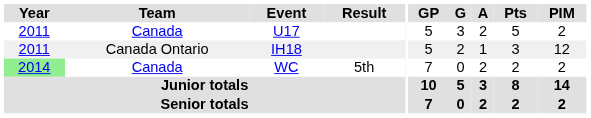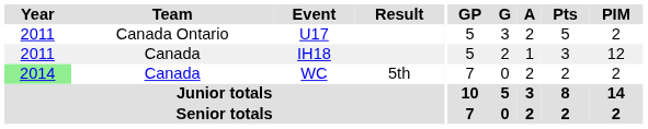U17 | Team: Canada -> Canada Ontario
IH18 | Team: Canada Ontario -> Canada
